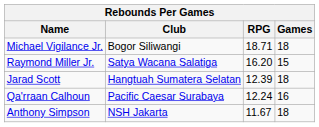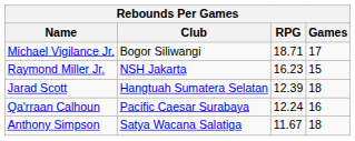Michael Vigilance Jr. | Games: 18 -> 17
Raymond Miller Jr. | Club: Satya Wacana Salatiga -> NSH Jakarta
Raymond Miller Jr. | RPG: 16.20 -> 16.23
Anthony Simpson | Club: NSH Jakarta -> Satya Wacana Salatiga
